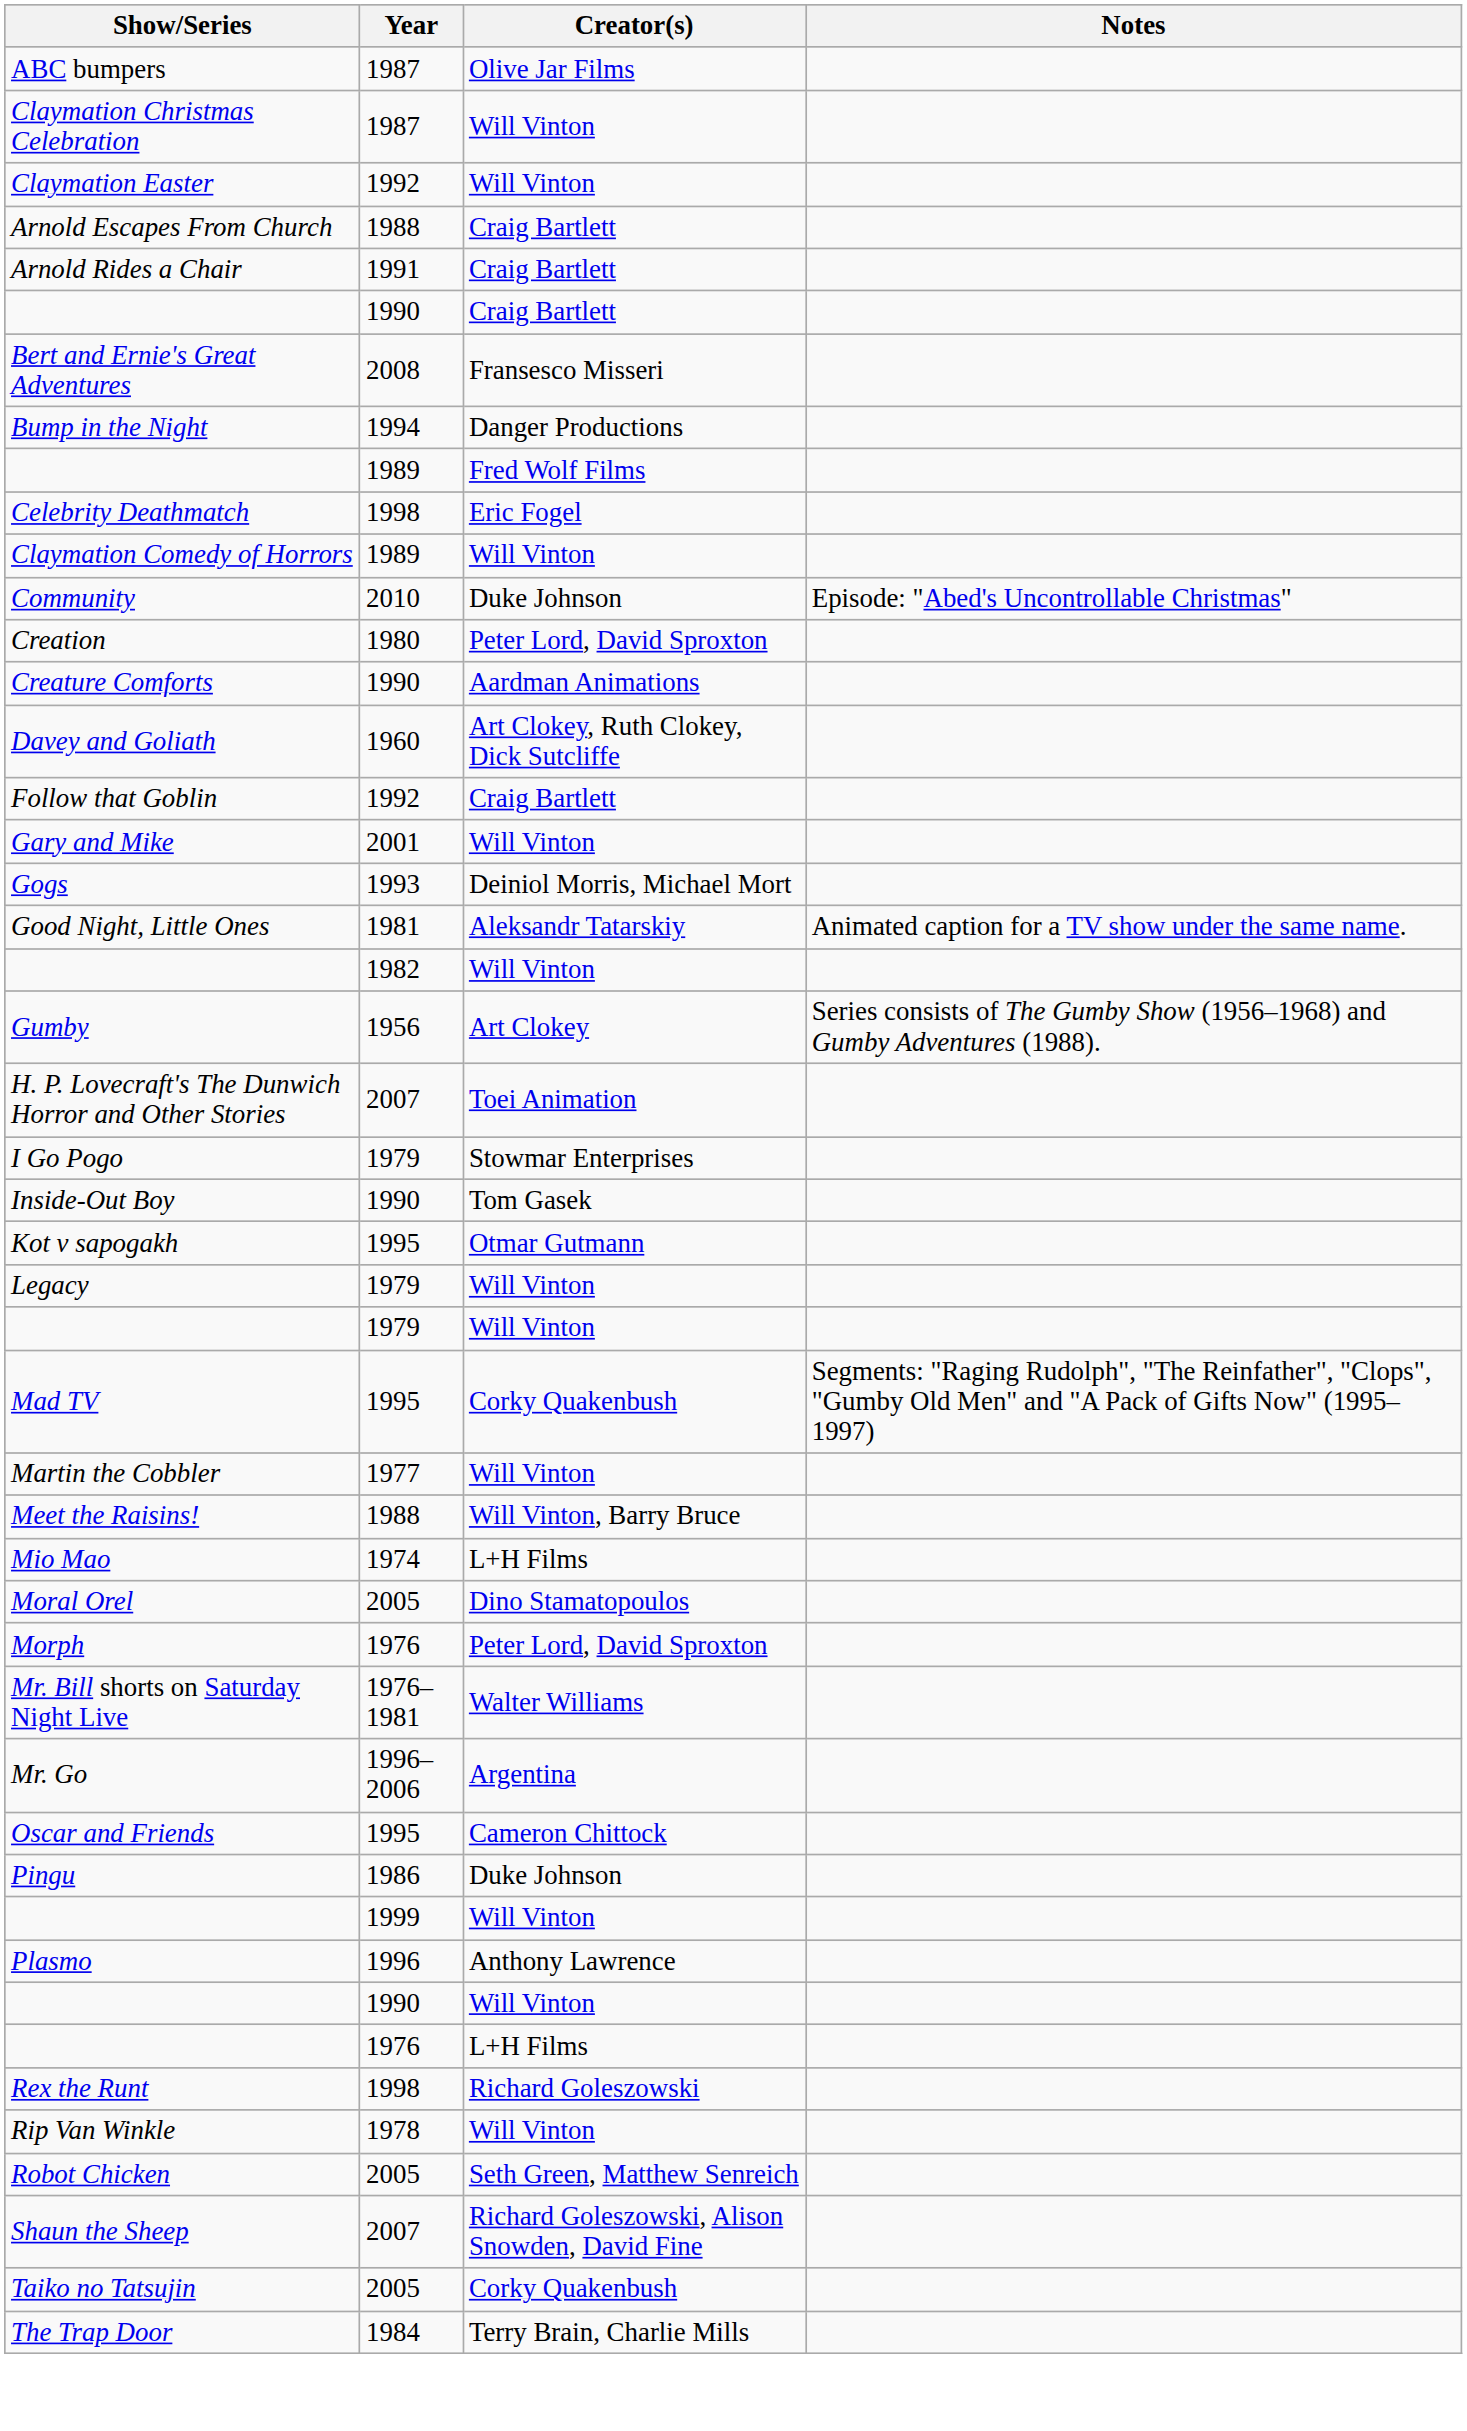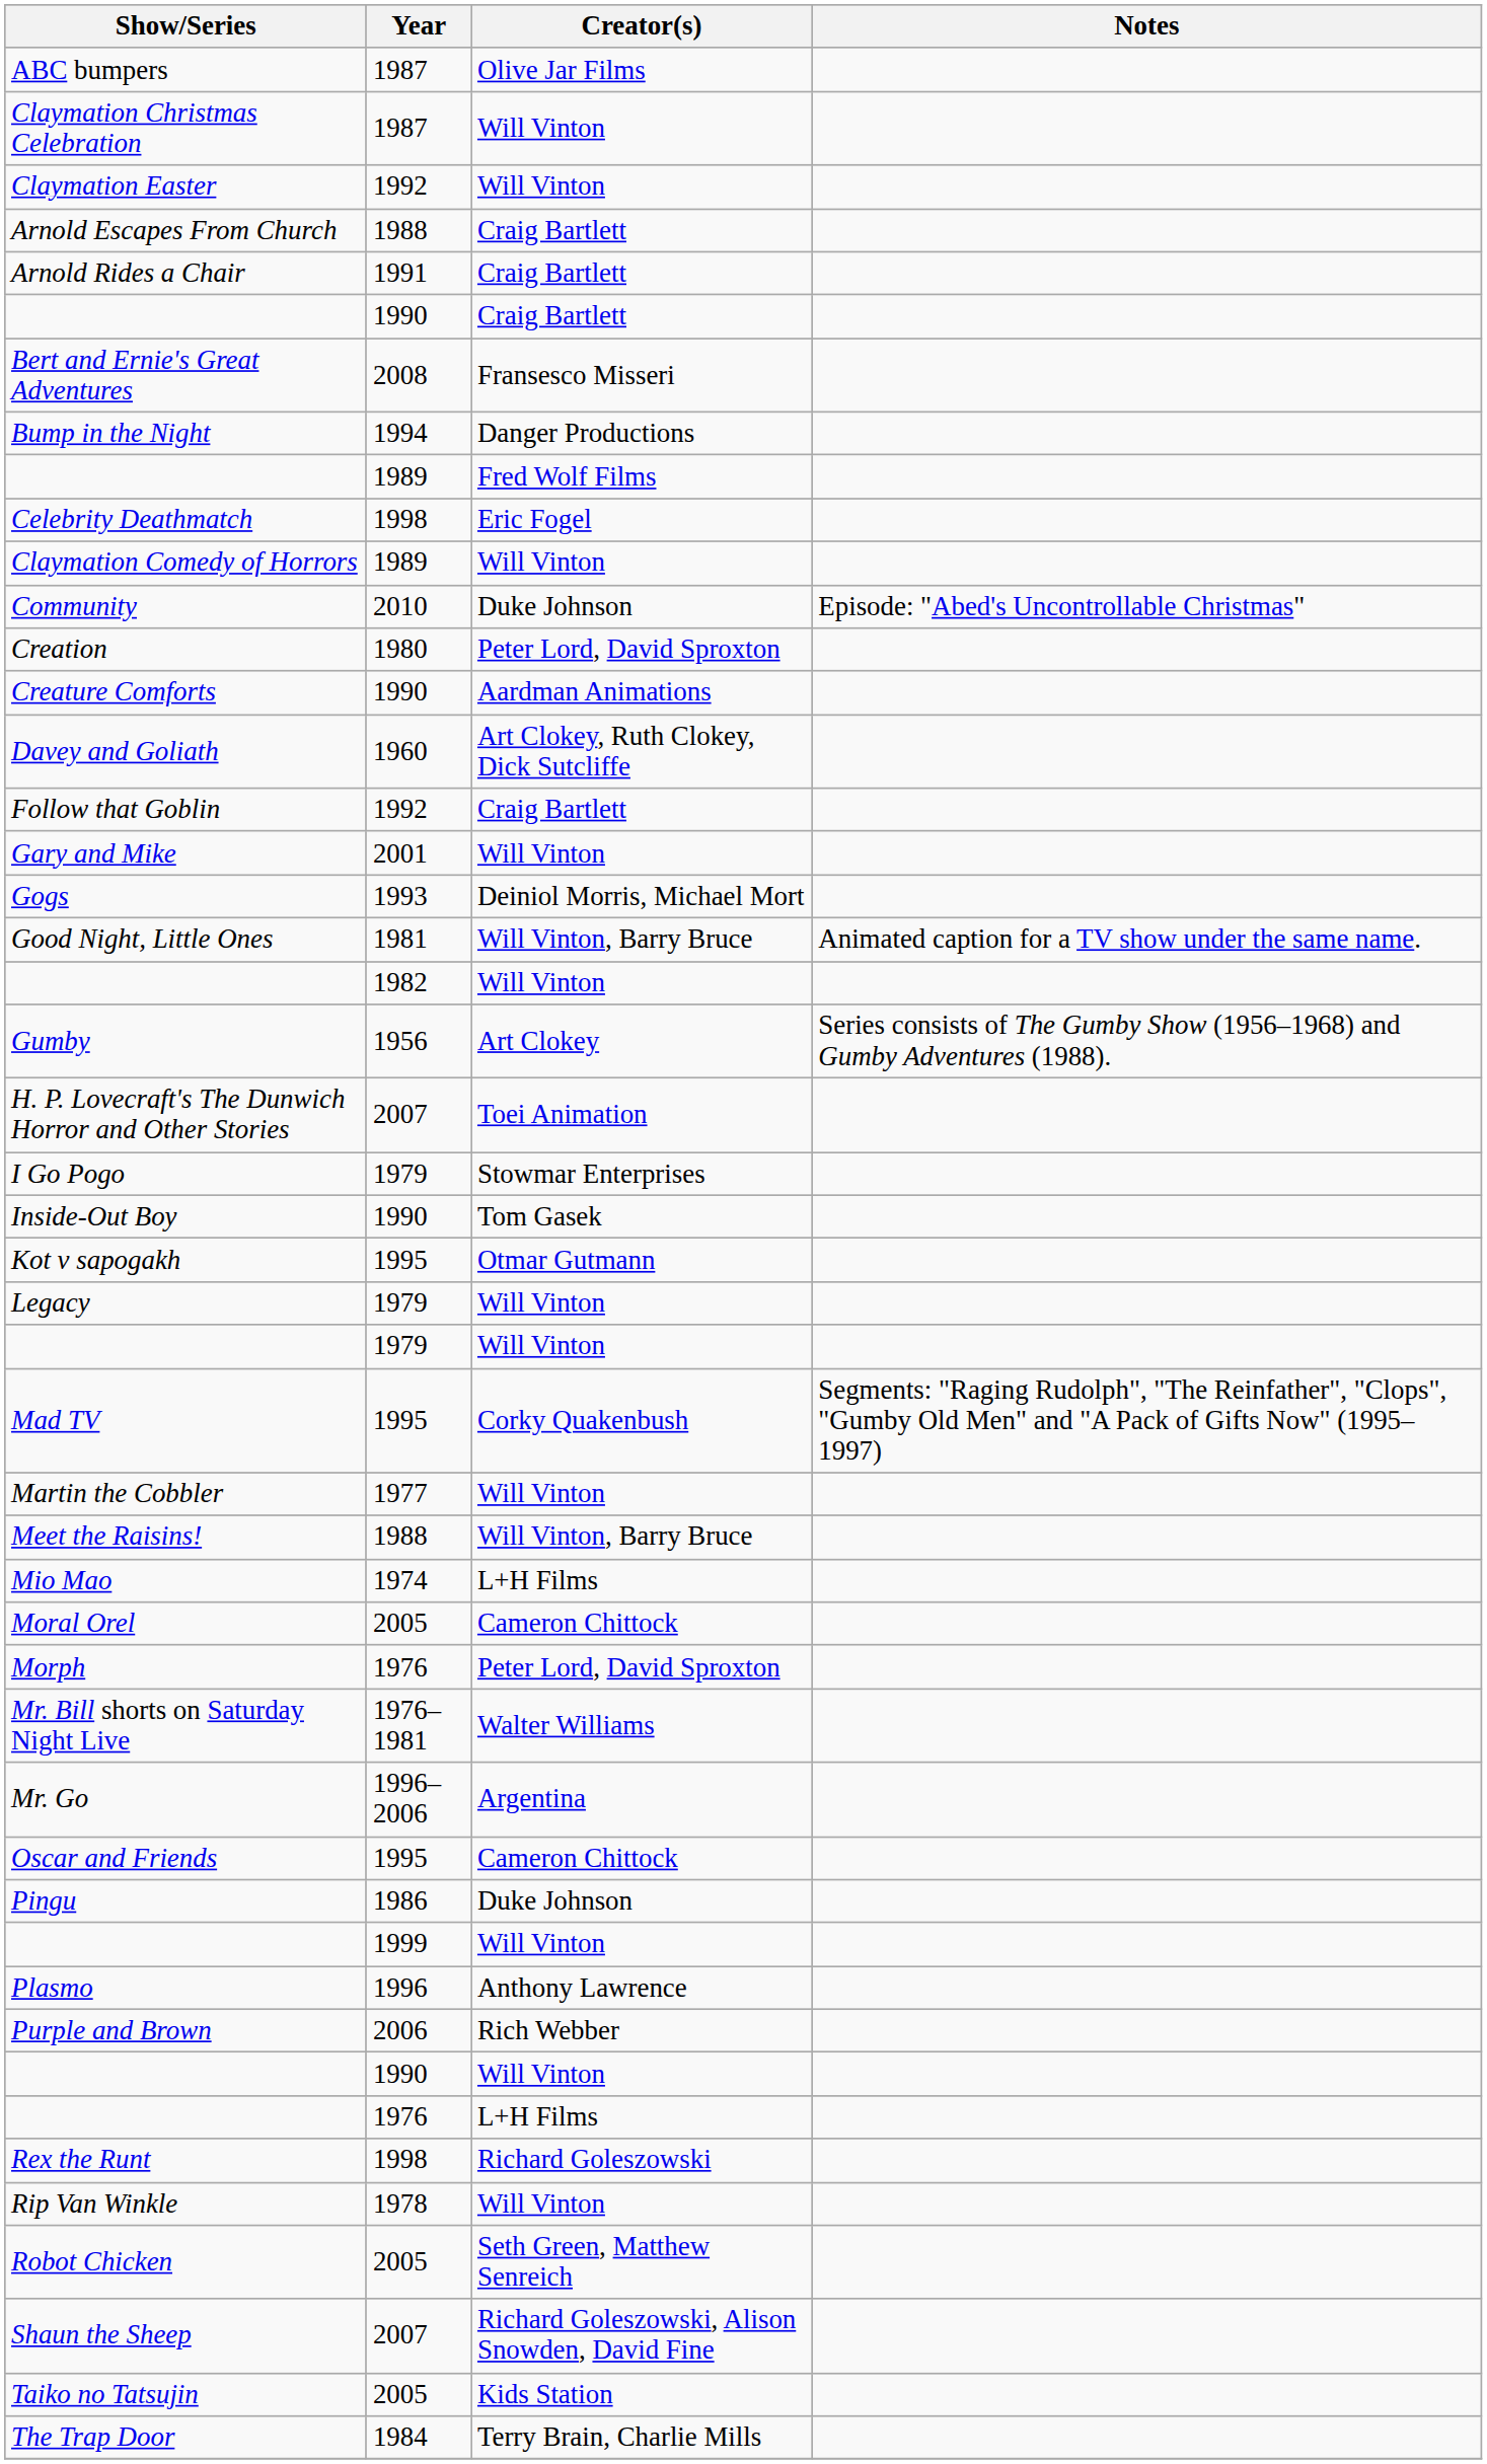Good Night, Little Ones | Creator(s): Aleksandr Tatarskiy -> Will Vinton, Barry Bruce
Moral Orel | Creator(s): Dino Stamatopoulos -> Cameron Chittock
+ row: Purple and Brown | 2006 | Rich Webber
Taiko no Tatsujin | Creator(s): Corky Quakenbush -> Kids Station
